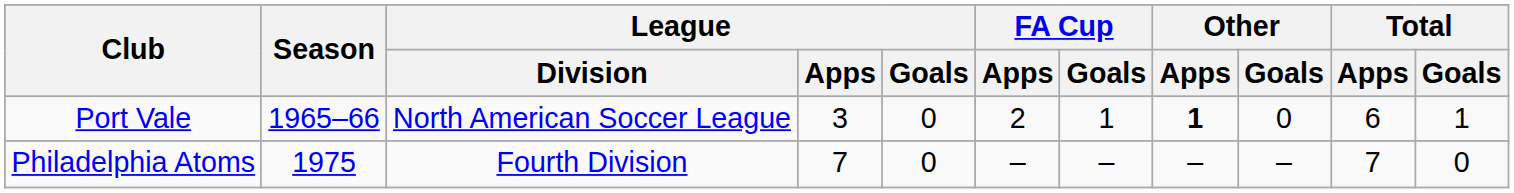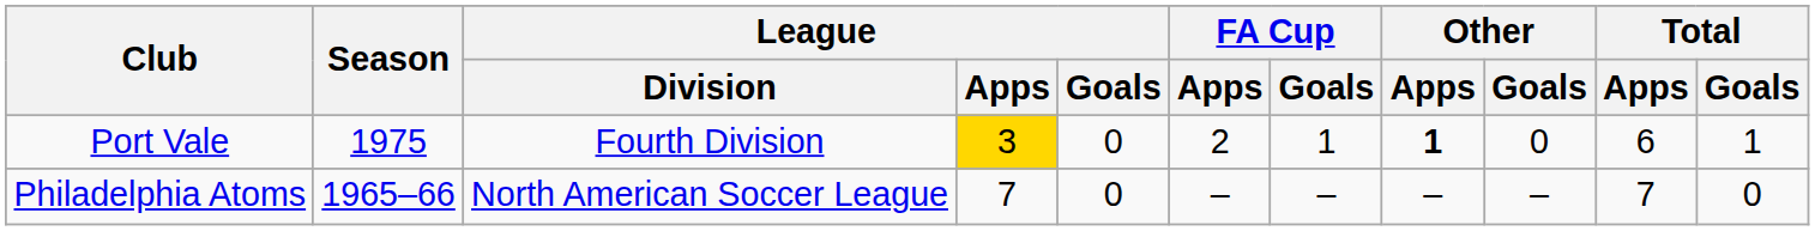Port Vale | Season: 1965–66 -> 1975
Port Vale | League / Division: North American Soccer League -> Fourth Division
Port Vale | League / Apps: no background -> gold background
Philadelphia Atoms | Season: 1975 -> 1965–66
Philadelphia Atoms | League / Division: Fourth Division -> North American Soccer League
